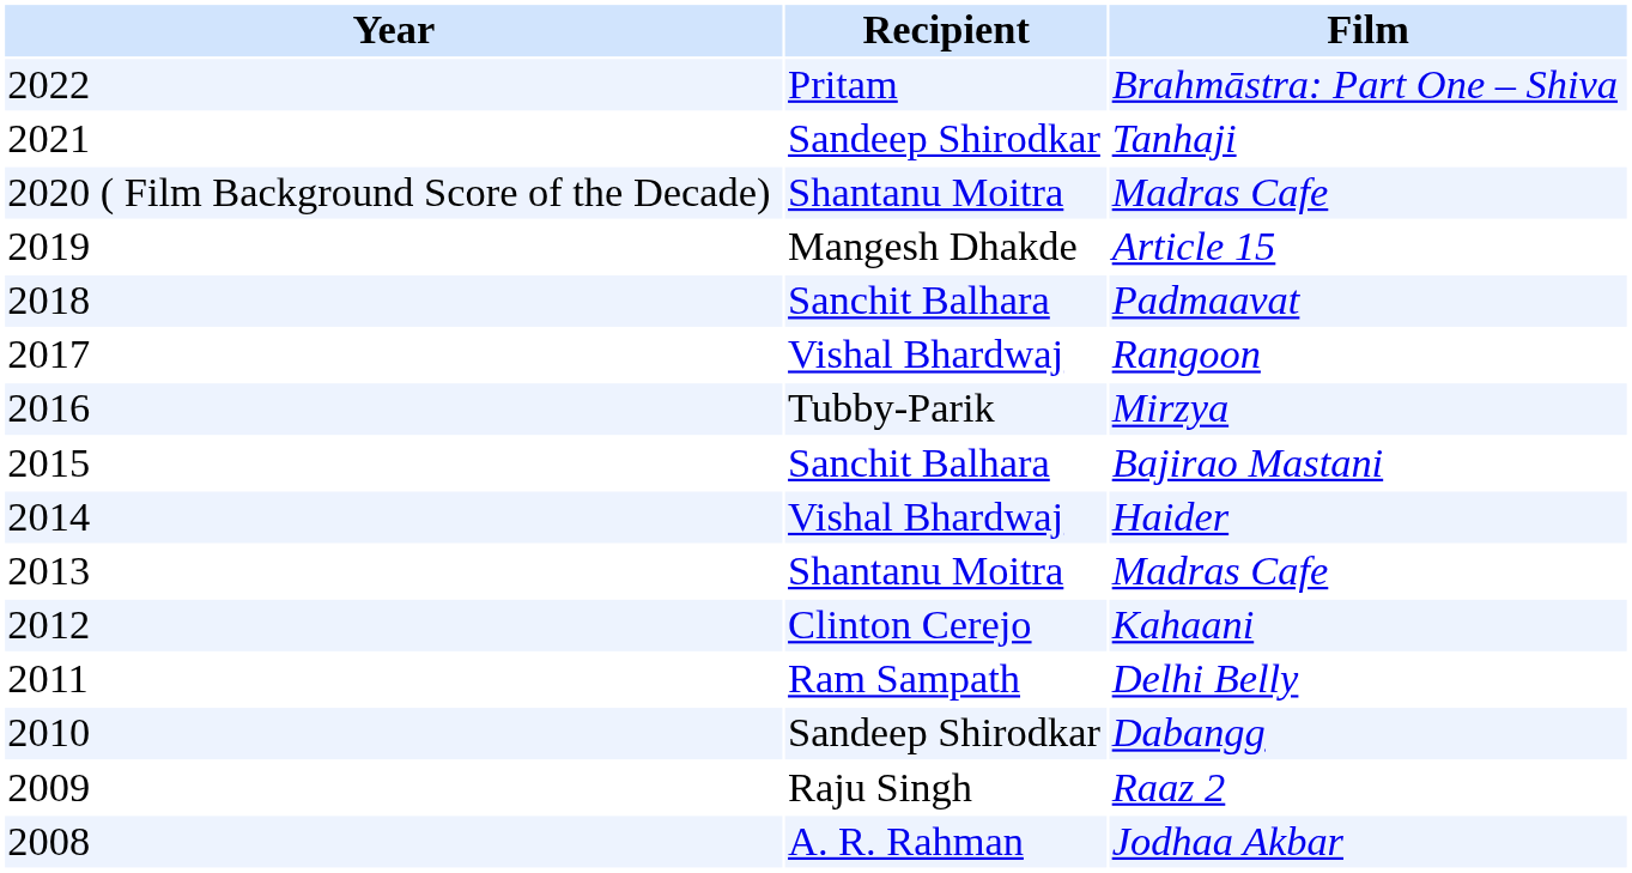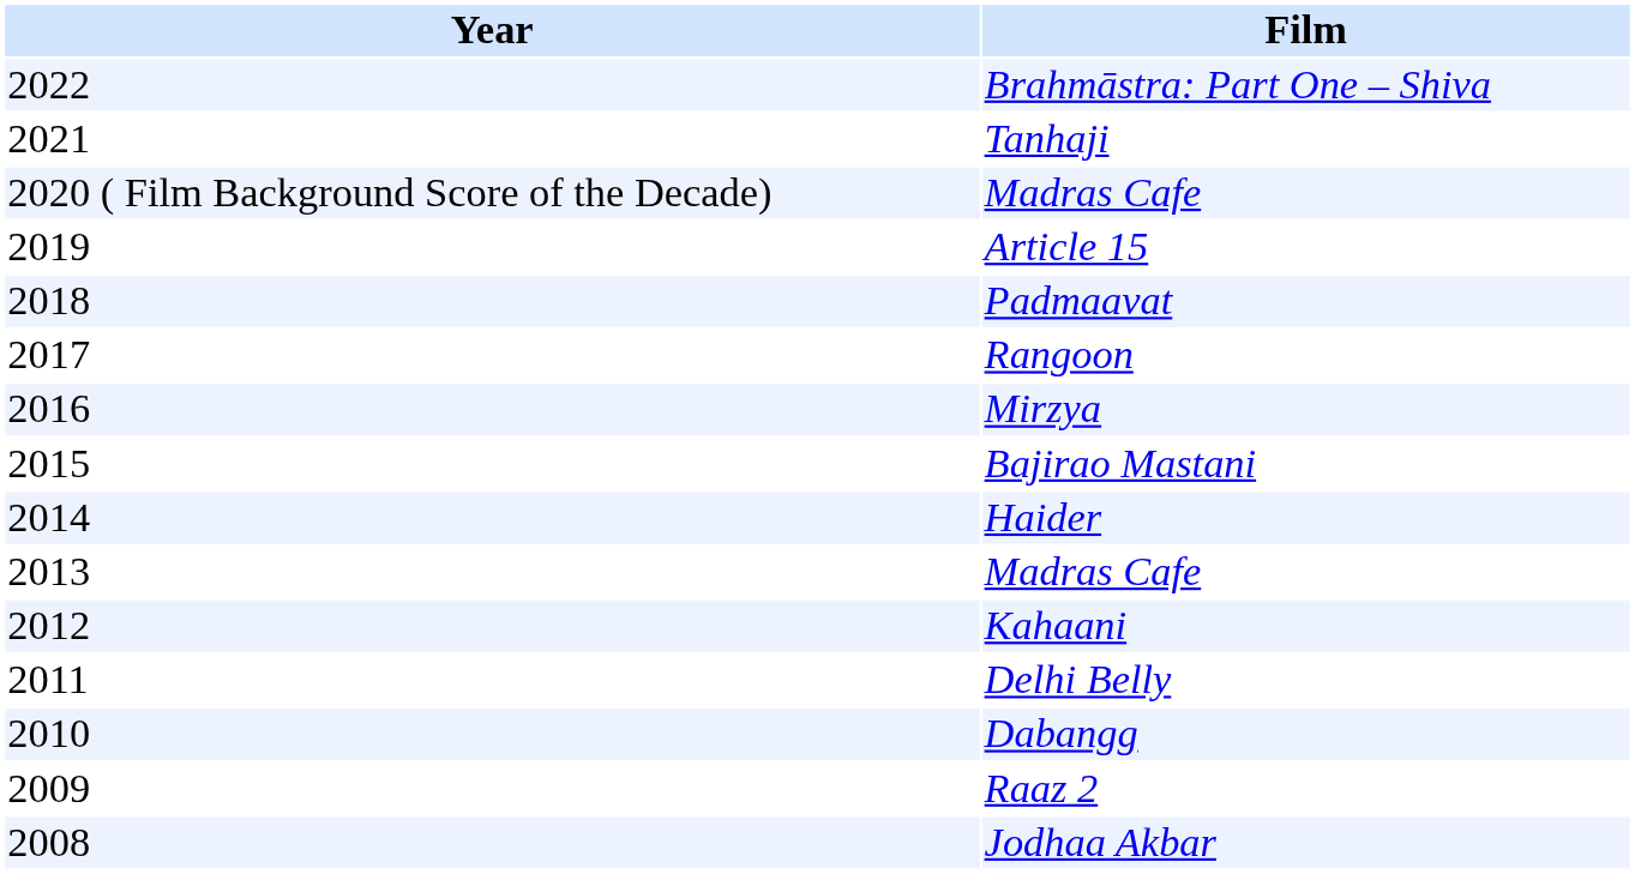- column: Recipient | Pritam | Sandeep Shirodkar | Shantanu Moitra | Mangesh Dhakde | Sanchit Balhara | Vishal Bhardwaj | Tubby-Parik | Sanchit Balhara | Vishal Bhardwaj | Shantanu Moitra | Clinton Cerejo | Ram Sampath | Sandeep Shirodkar | Raju Singh | A. R. Rahman
